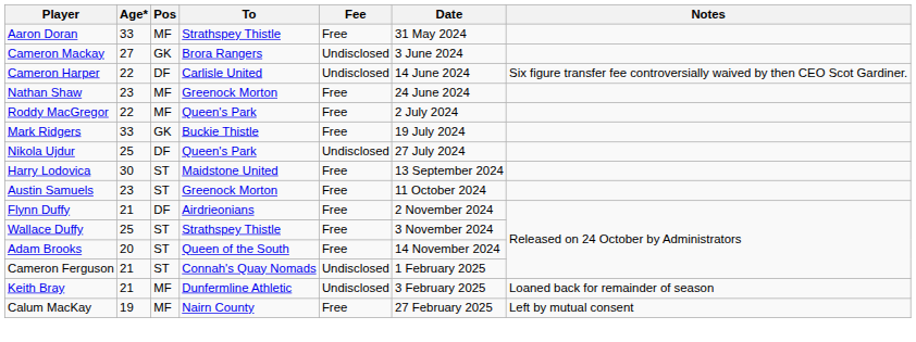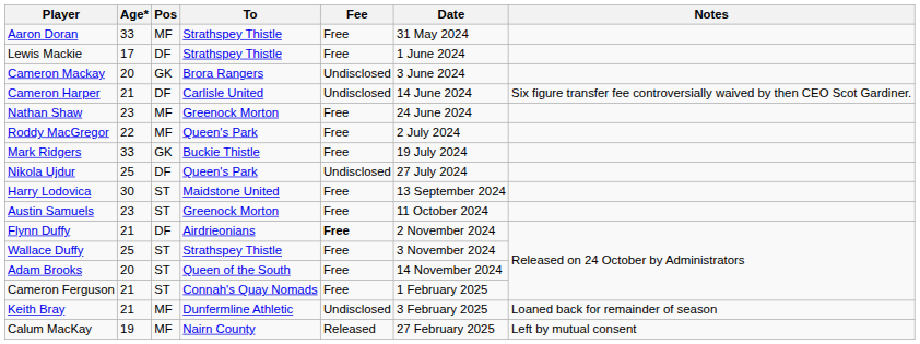+ row: Lewis Mackie | 17 | DF | Strathspey Thistle | Free | 1 June 2024
Cameron Mackay | Age*: 27 -> 20
Cameron Harper | Age*: 22 -> 21
Flynn Duffy | Fee: normal -> bold
Cameron Ferguson | Fee: Undisclosed -> Free
Calum MacKay | Fee: Free -> Released
